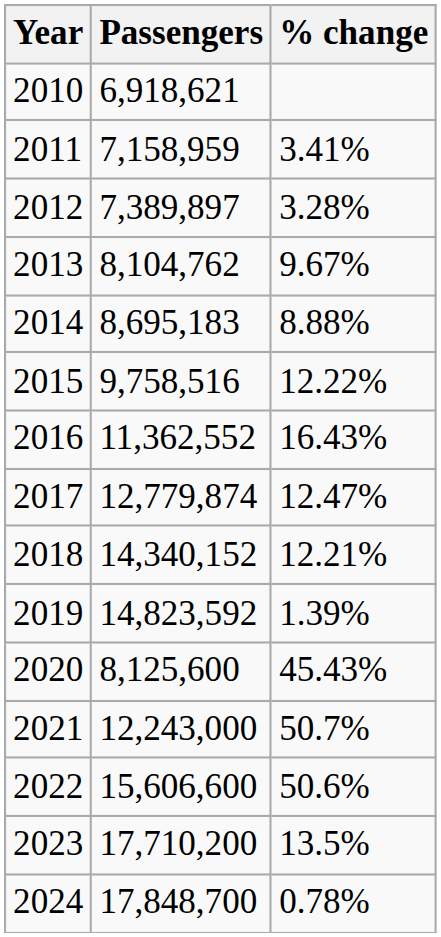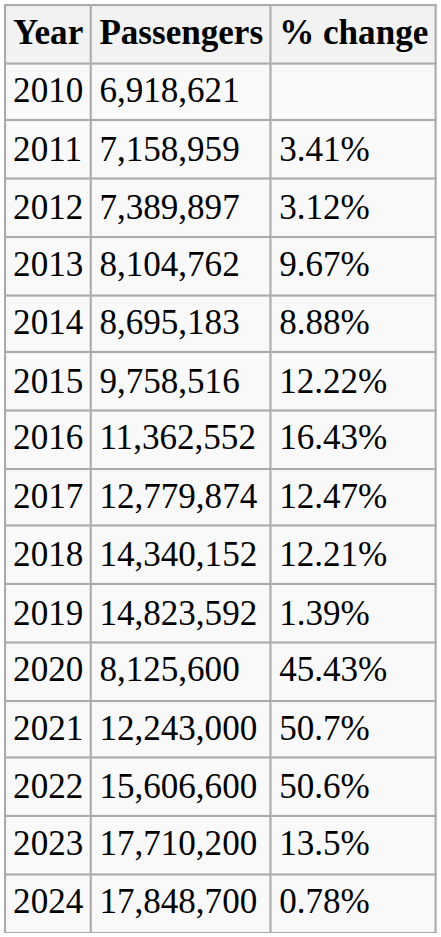2012 | % change: 3.28% -> 3.12%
